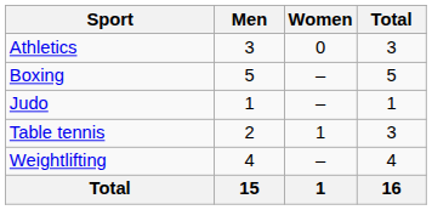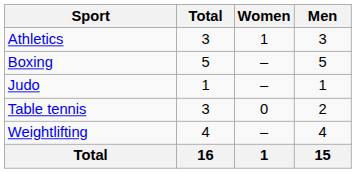columns swapped: Men <-> Total
Athletics | Women: 0 -> 1
Table tennis | Women: 1 -> 0
